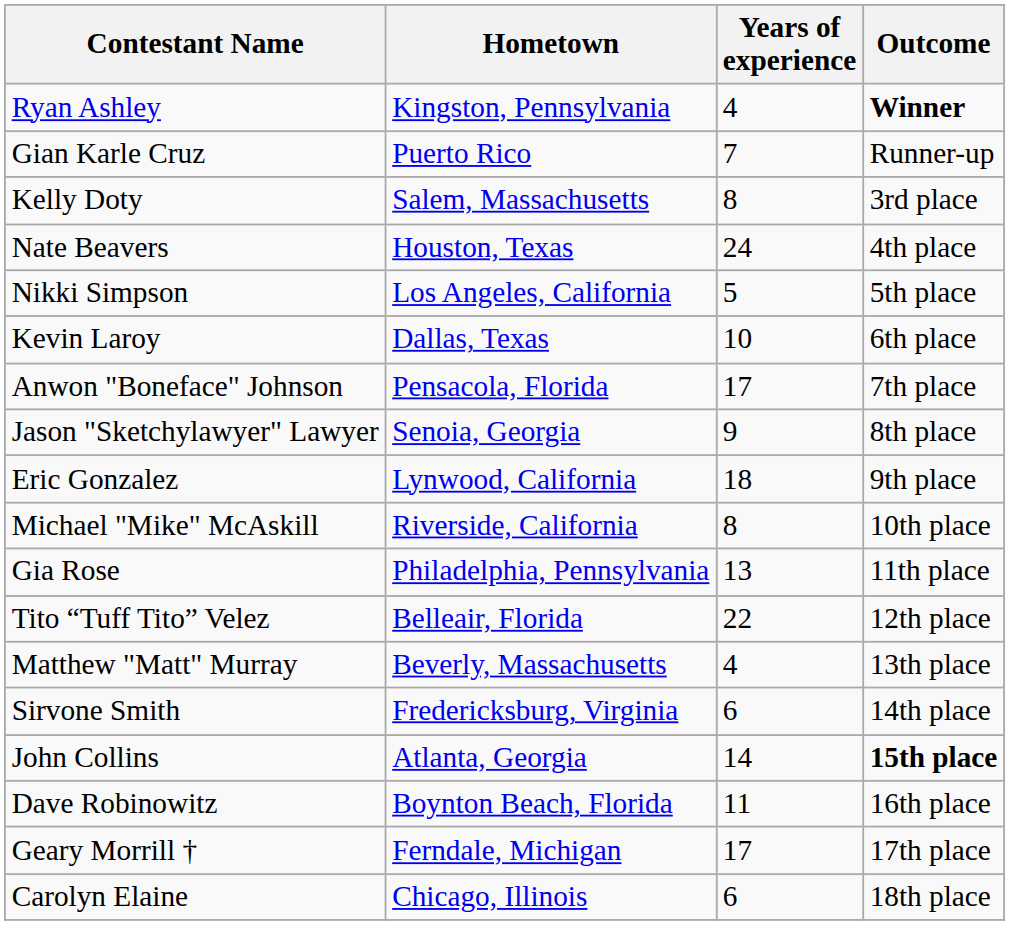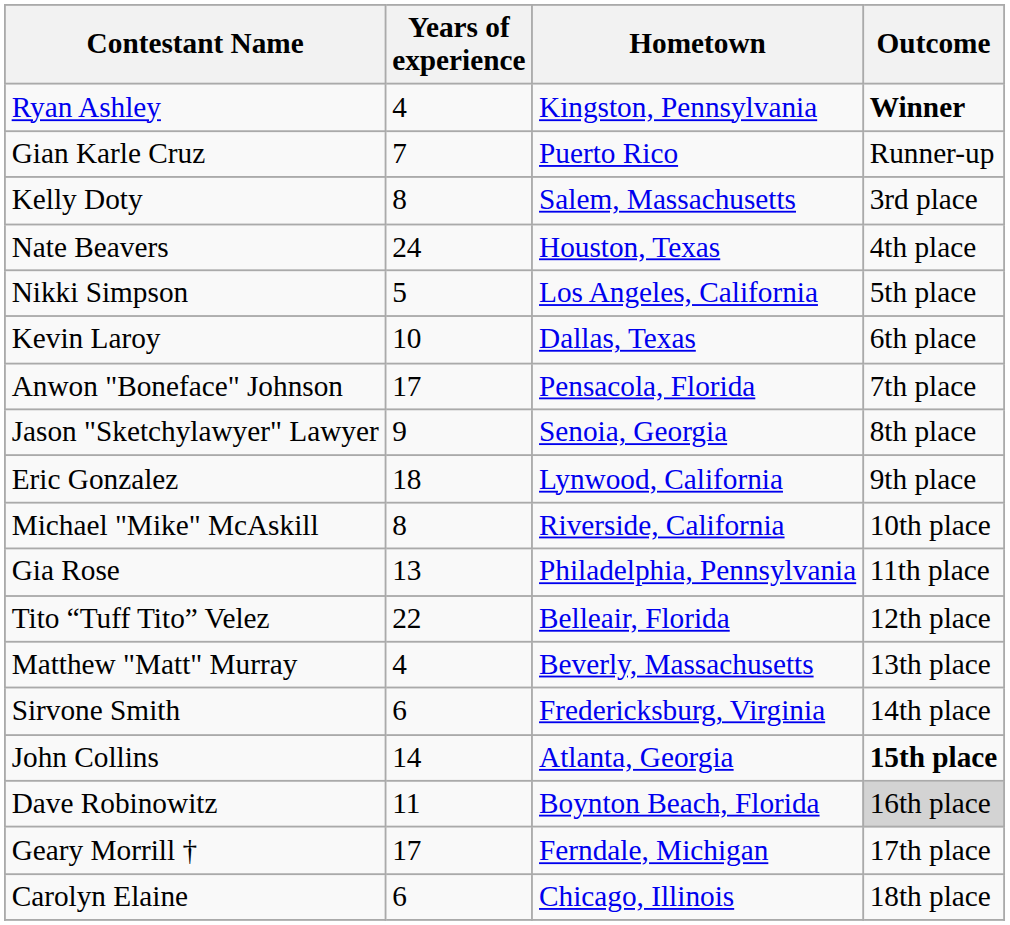columns swapped: Years of experience <-> Hometown
Dave Robinowitz | Outcome: no background -> lightgrey background
